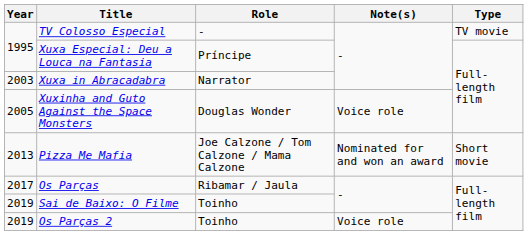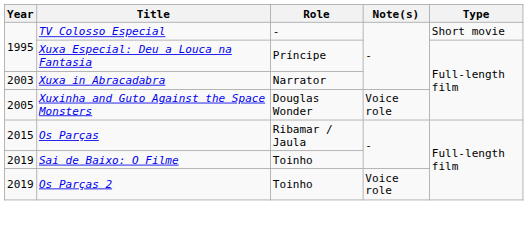TV Colosso Especial | Type: TV movie -> Short movie
- row: 2013 | Pizza Me Mafia | Joe Calzone / Tom Calzone / Mama Calzone | Nominated for and won an award | Short movie
Os Parças | Year: 2017 -> 2015
